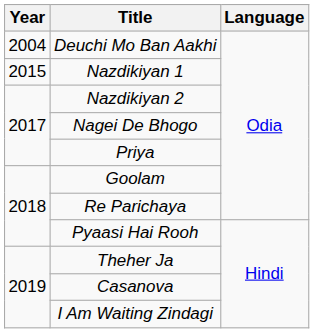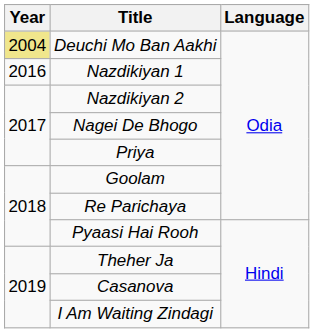Deuchi Mo Ban Aakhi | Year: no background -> khaki background
Nazdikiyan 1 | Year: 2015 -> 2016
